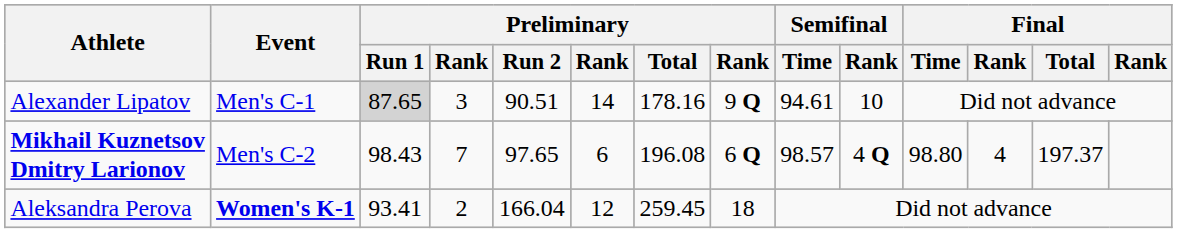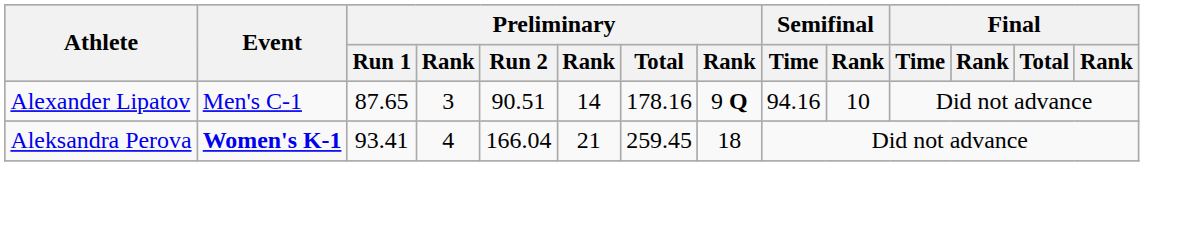Alexander Lipatov | Preliminary / Run 1: lightgrey background -> no background
Alexander Lipatov | Semifinal / Time: 94.61 -> 94.16
- row: Mikhail Kuznetsov Dmitry Larionov | Men's C-2 | 98.43 | 7 | 97.65 | 6 | 196.08 | 6 Q | 98.57 | 4 Q | 98.80 | 4 | 197.37
Aleksandra Perova | column 4: 2 -> 4
Aleksandra Perova | column 6: 12 -> 21
